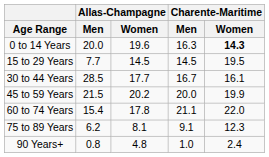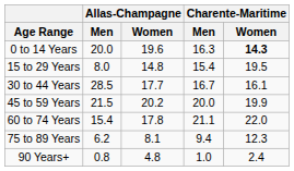15 to 29 Years | Allas-Champagne / Men: 7.7 -> 8.0
15 to 29 Years | Allas-Champagne / Women: 14.5 -> 14.8
15 to 29 Years | Charente-Maritime / Men: 14.5 -> 15.4
75 to 89 Years | Charente-Maritime / Men: 9.1 -> 9.4
